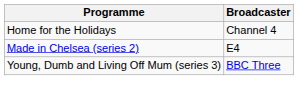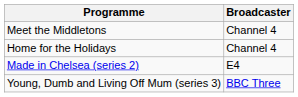+ row: Meet the Middletons | Channel 4
